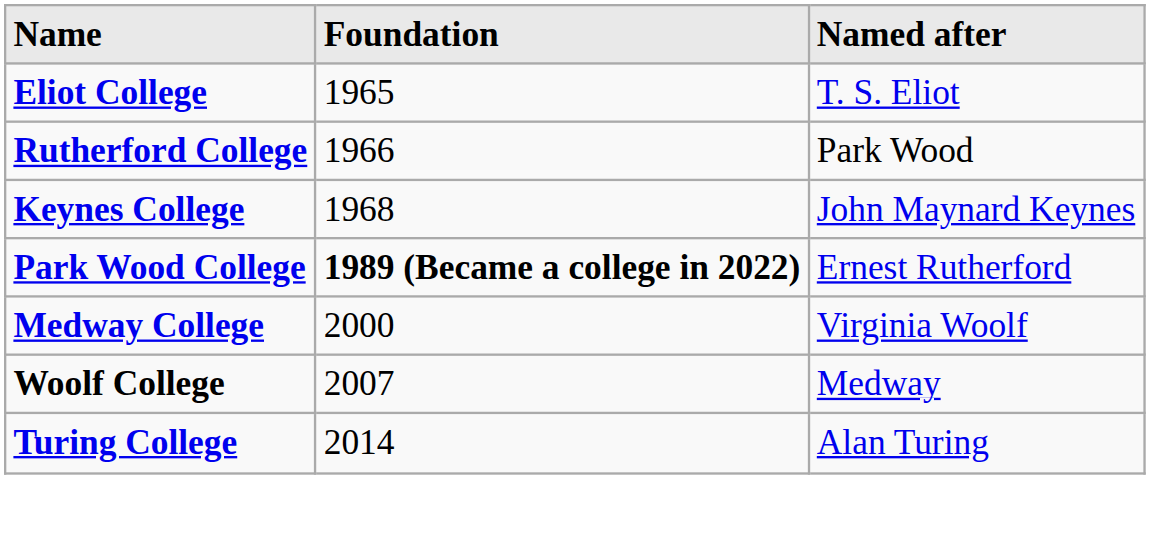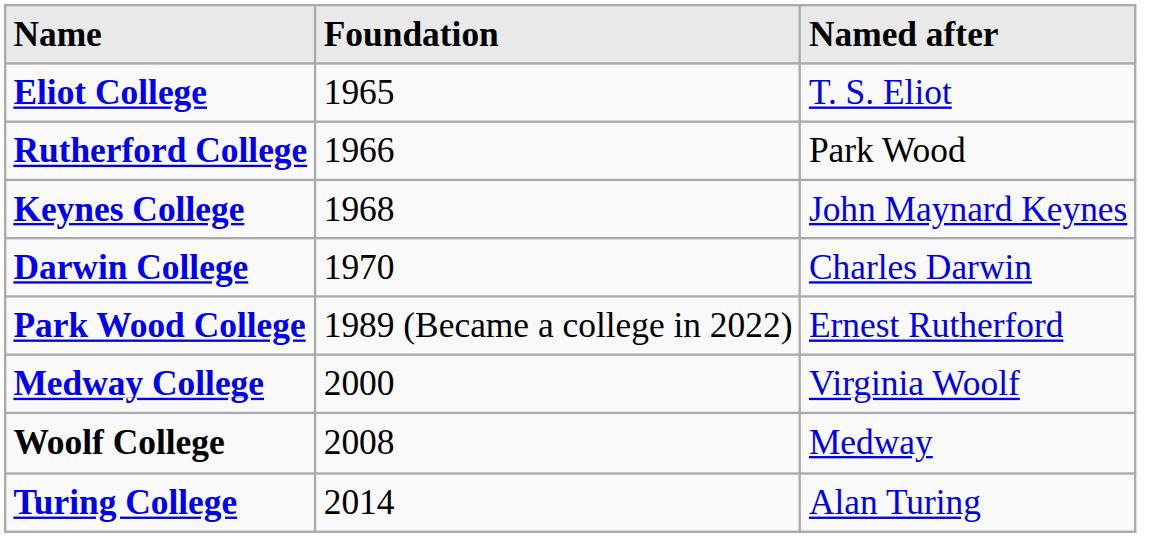+ row: Darwin College | 1970 | Charles Darwin
Park Wood College | Foundation: bold -> normal
Woolf College | Foundation: 2007 -> 2008
